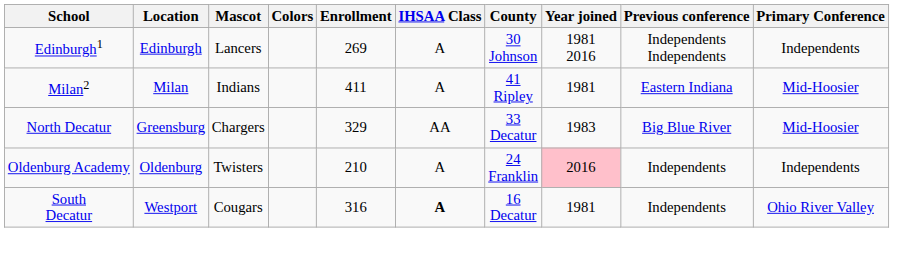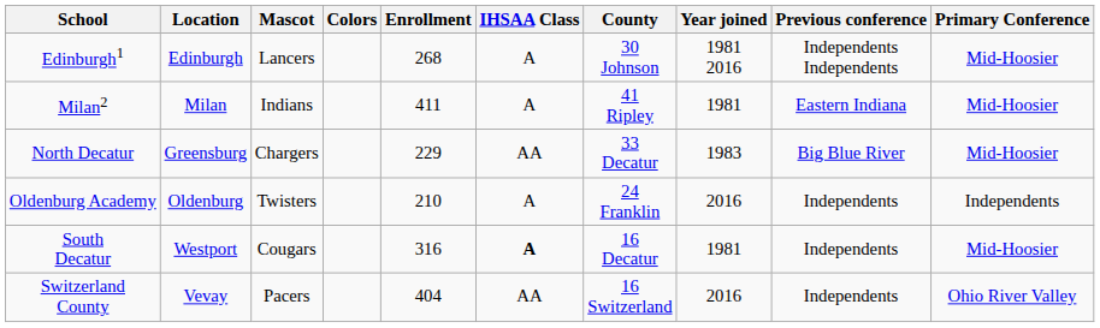Edinburgh1 | Enrollment: 269 -> 268
Edinburgh1 | Primary Conference: Independents -> Mid-Hoosier
North Decatur | Enrollment: 329 -> 229
Oldenburg Academy | Year joined: pink background -> no background
South Decatur | Primary Conference: Ohio River Valley -> Mid-Hoosier
+ row: Switzerland County | Vevay | Pacers | 404 | AA | 16 Switzerland | 2016 | Independents | Ohio River Valley
